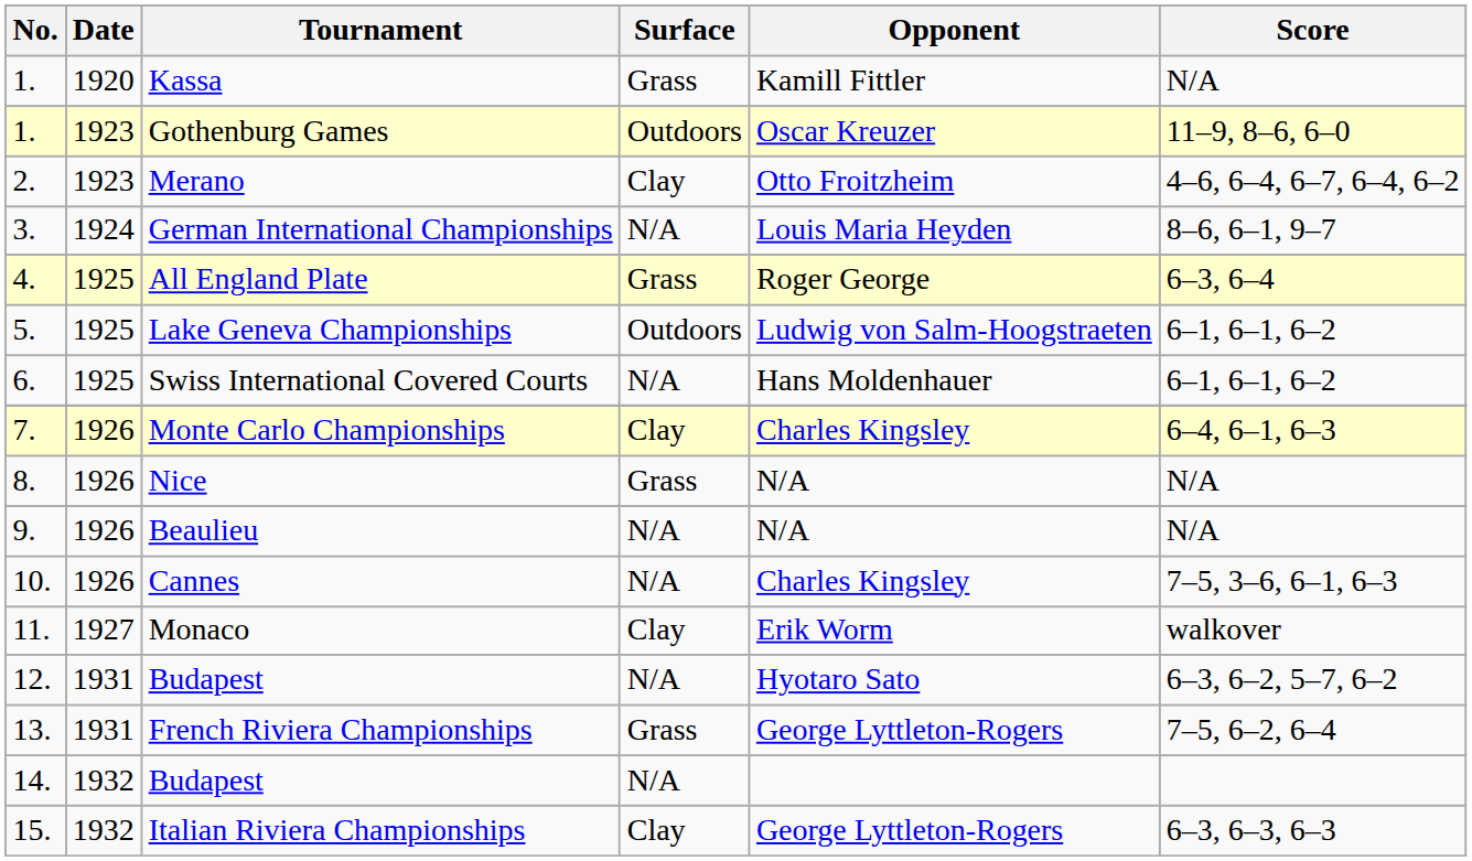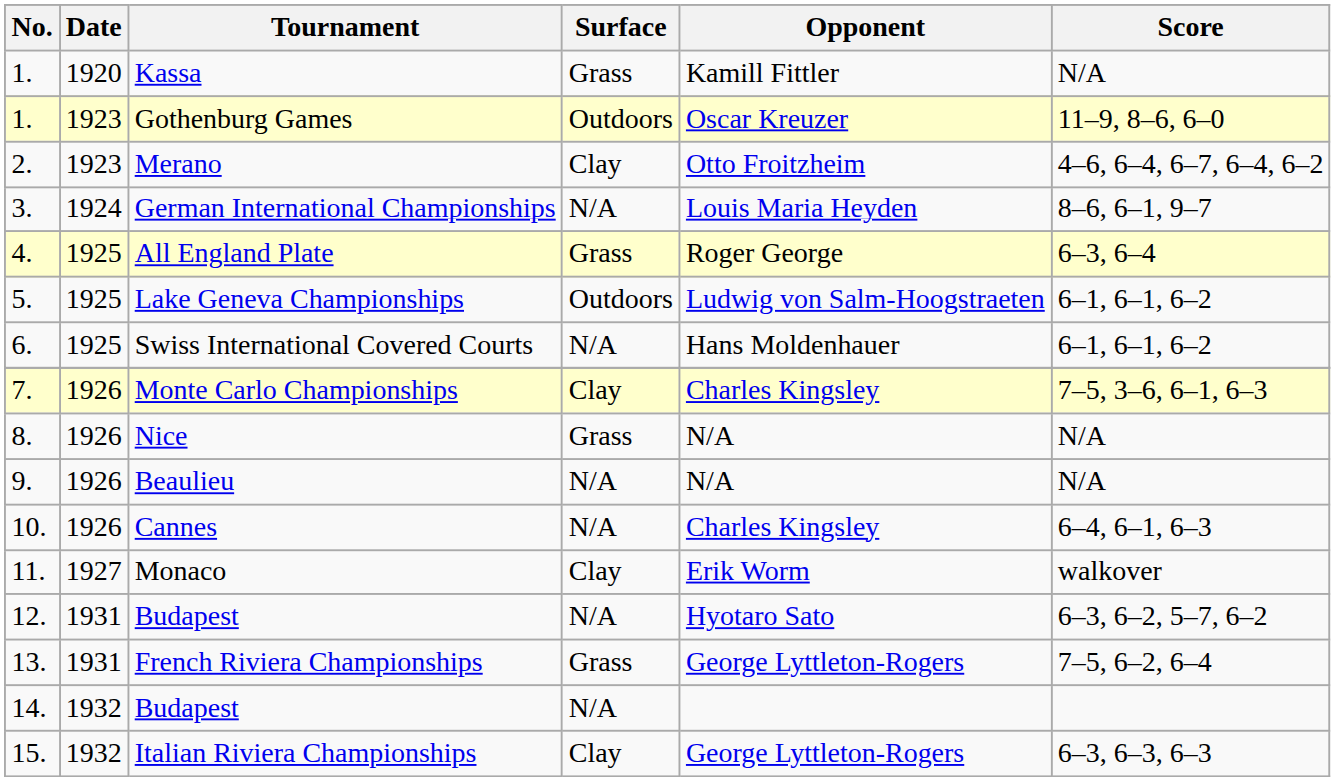Monte Carlo Championships | Score: 6–4, 6–1, 6–3 -> 7–5, 3–6, 6–1, 6–3
Cannes | Score: 7–5, 3–6, 6–1, 6–3 -> 6–4, 6–1, 6–3
